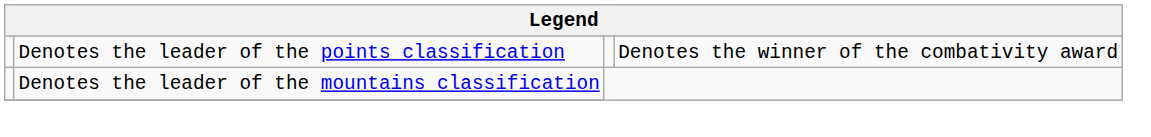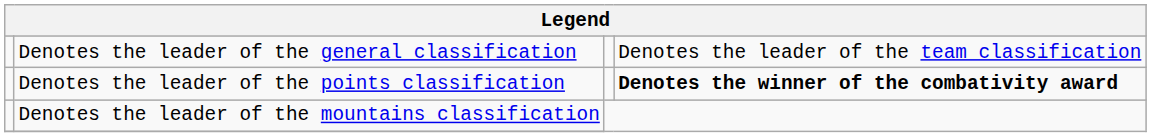+ row: Denotes the leader of the general classification | Denotes the leader of the team classification
Denotes the leader of the points classification | column 4: normal -> bold
